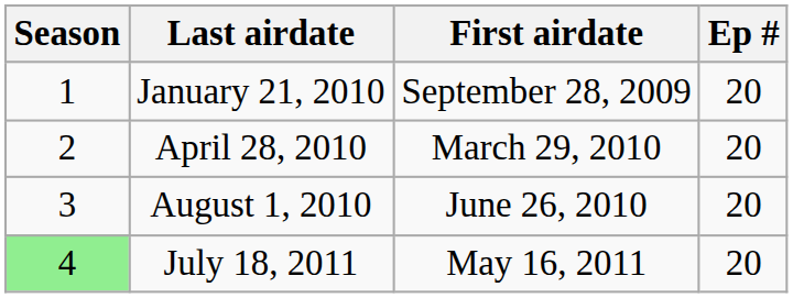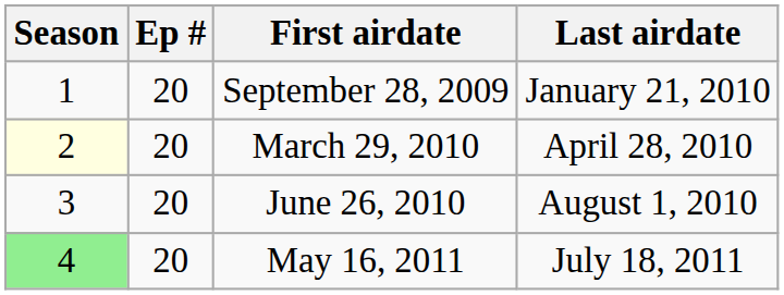columns swapped: Ep # <-> Last airdate
March 29, 2010 | Season: no background -> lightyellow background
